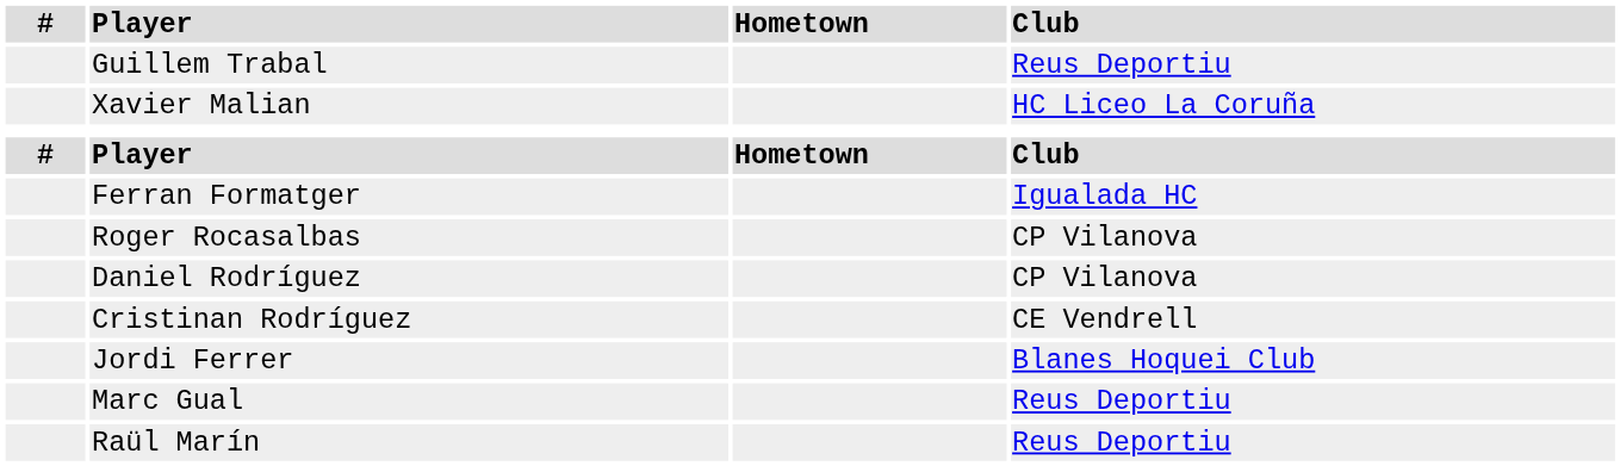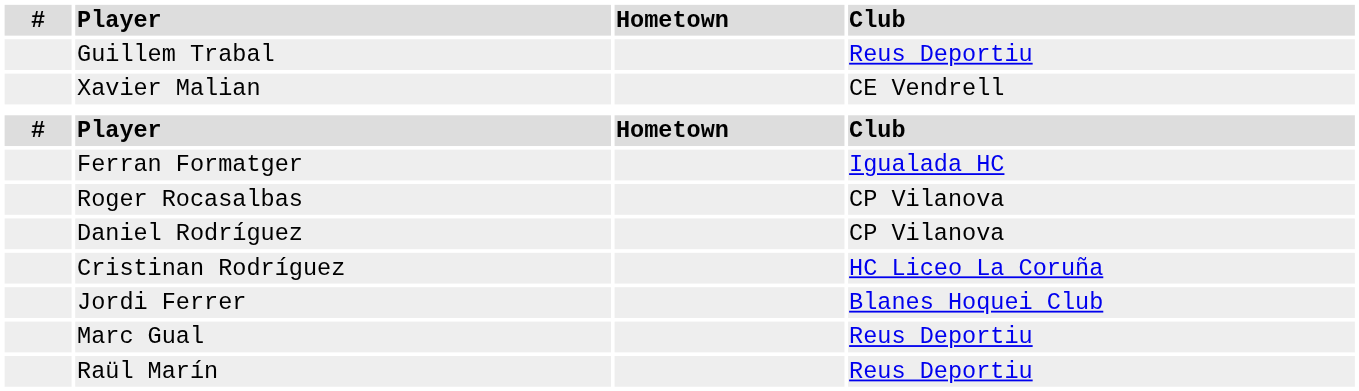Xavier Malian | Club: HC Liceo La Coruña -> CE Vendrell
Cristinan Rodríguez | Club: CE Vendrell -> HC Liceo La Coruña
